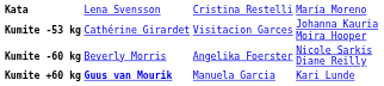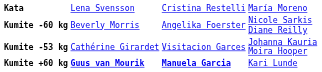rows swapped: Kumite -53 kg <-> Kumite -60 kg
Kumite +60 kg | column 3: normal -> bold
